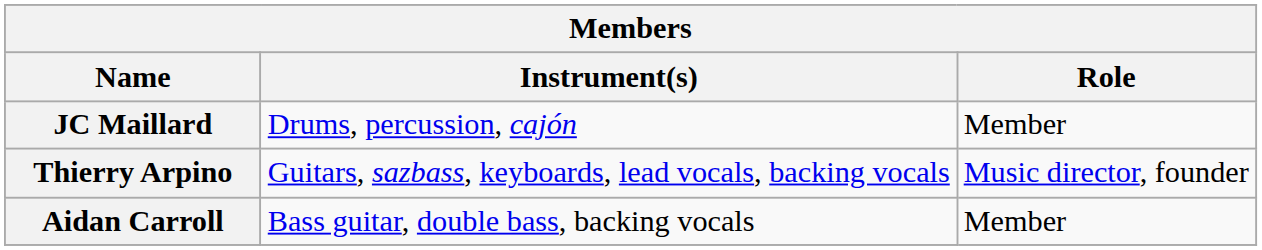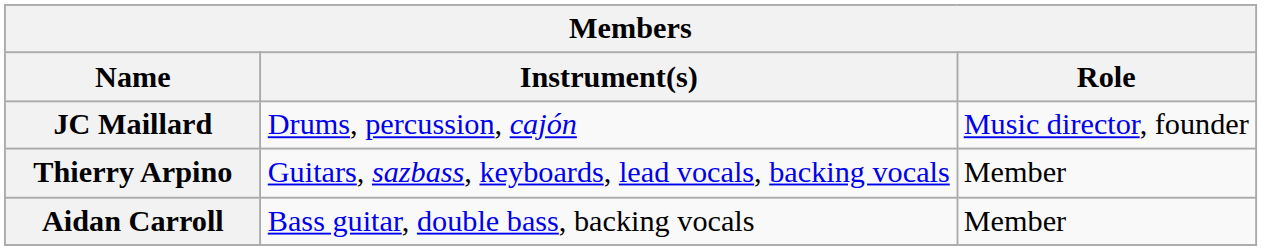JC Maillard | Role: Member -> Music director, founder
Thierry Arpino | Role: Music director, founder -> Member
